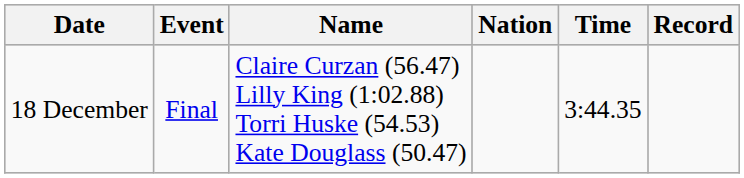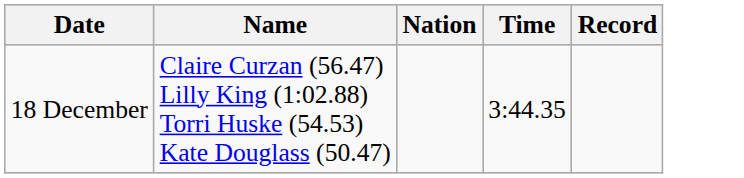- column: Event | Final
